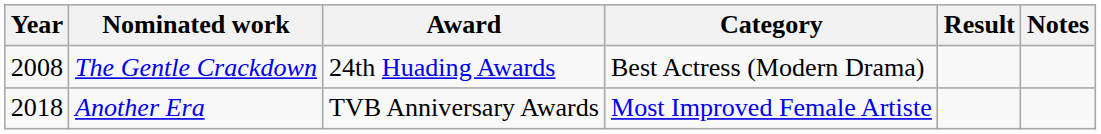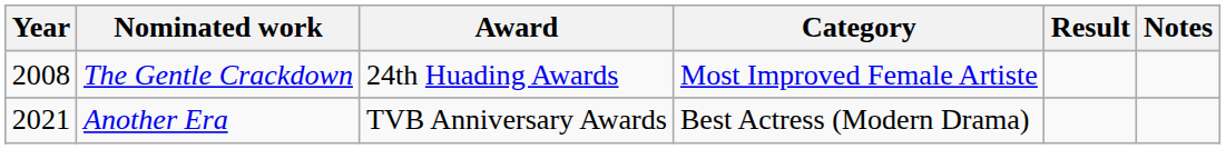The Gentle Crackdown | Category: Best Actress (Modern Drama) -> Most Improved Female Artiste
Another Era | Year: 2018 -> 2021
Another Era | Category: Most Improved Female Artiste -> Best Actress (Modern Drama)
